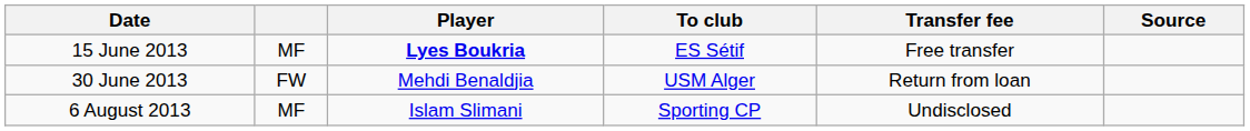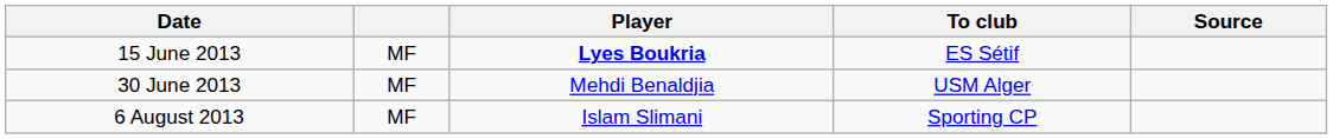- column: Transfer fee | Free transfer | Return from loan | Undisclosed
30 June 2013 | column 2: FW -> MF
